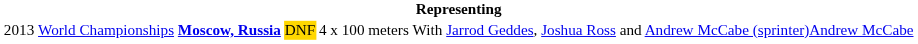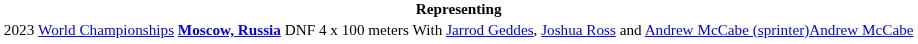World Championships | column 1: 2013 -> 2023
World Championships | column 4: gold background -> no background
